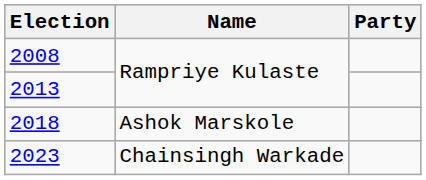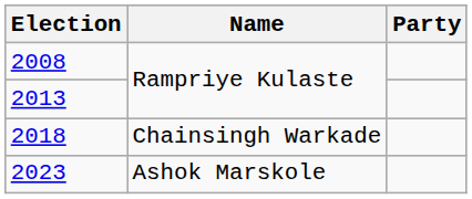2018 | Name: Ashok Marskole -> Chainsingh Warkade
2023 | Name: Chainsingh Warkade -> Ashok Marskole
